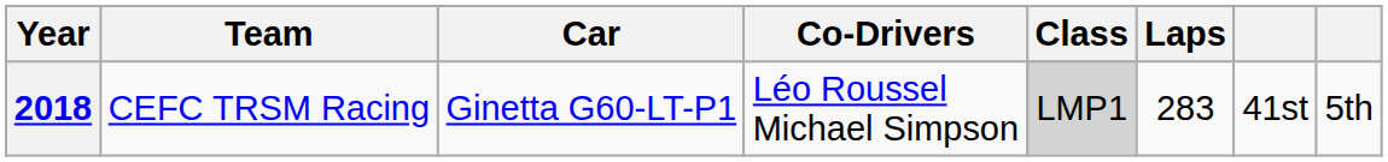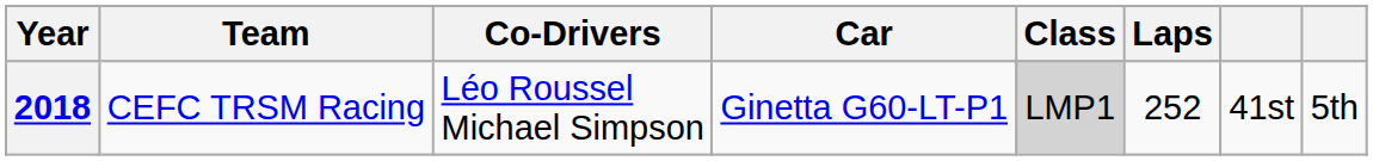columns swapped: Co-Drivers <-> Car
2018 | Laps: 283 -> 252
